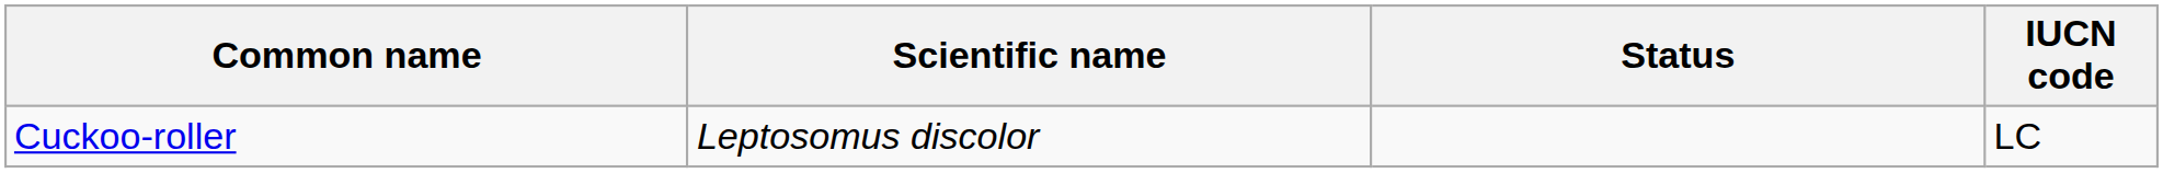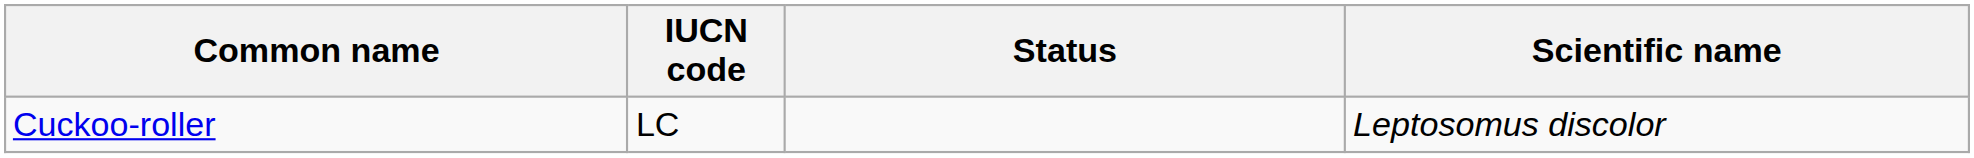columns swapped: Scientific name <-> IUCN code
